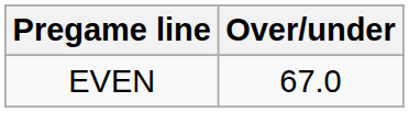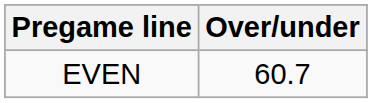EVEN | Over/under: 67.0 -> 60.7
